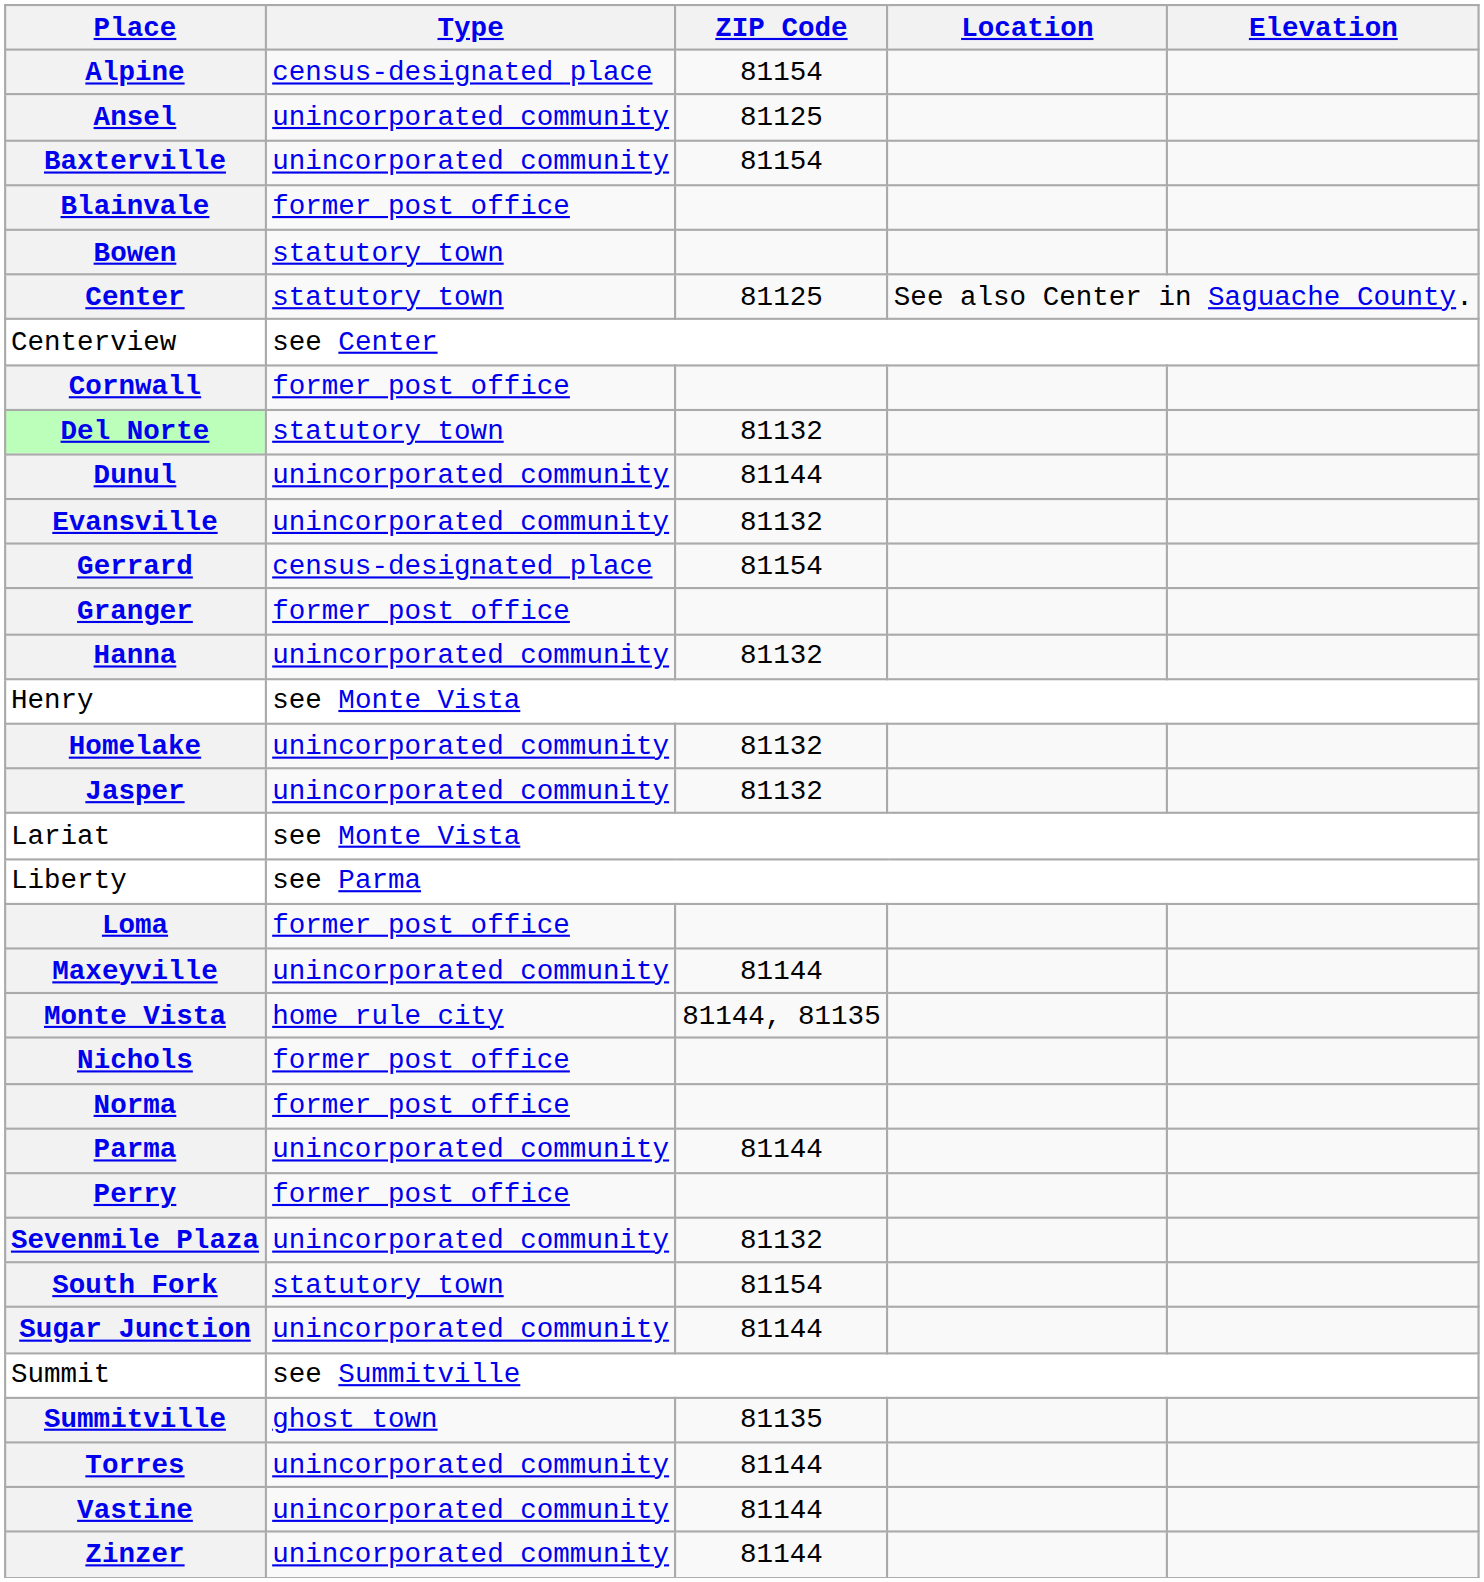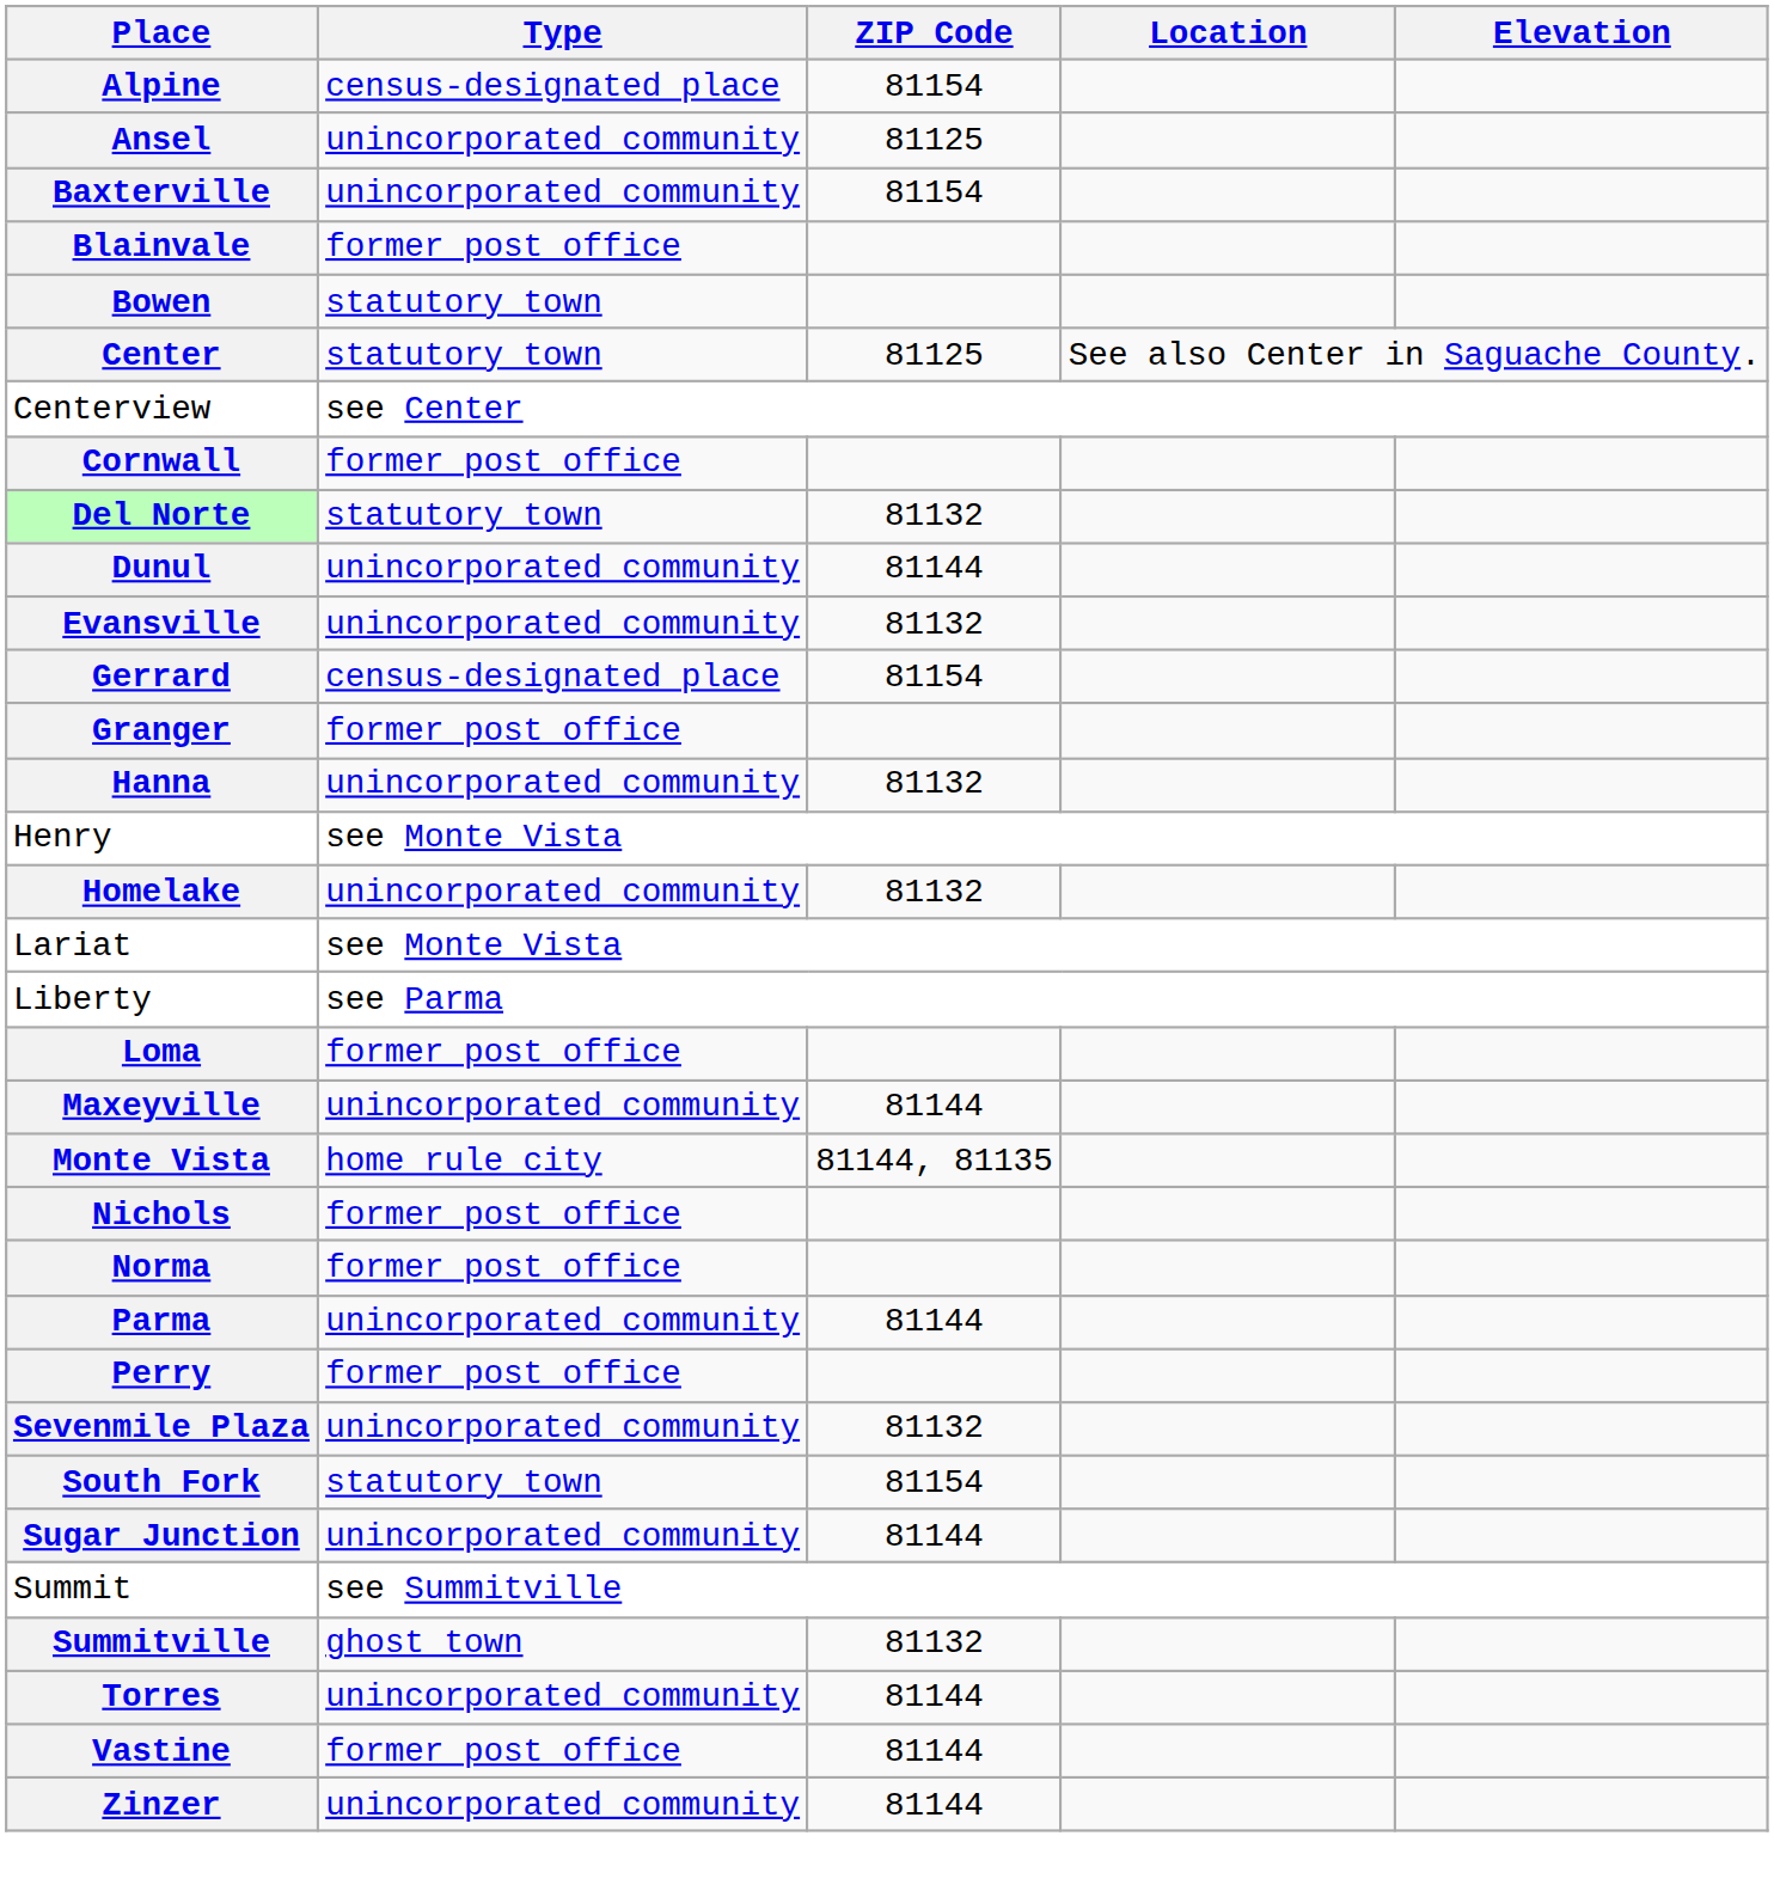- row: Jasper | unincorporated community | 81132
Summitville | ZIP Code: 81135 -> 81132
Vastine | Type: unincorporated community -> former post office
